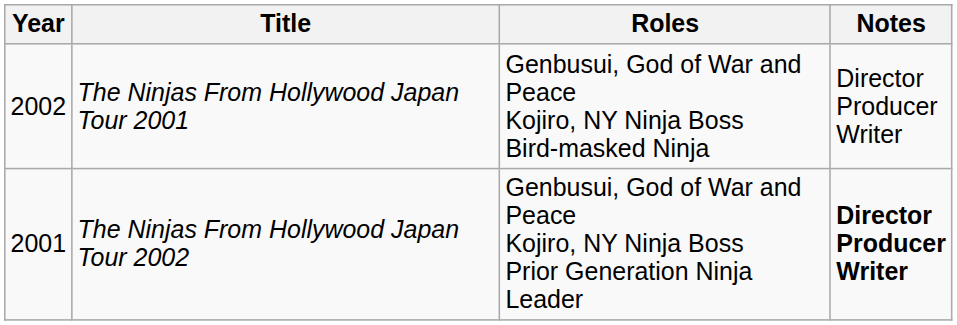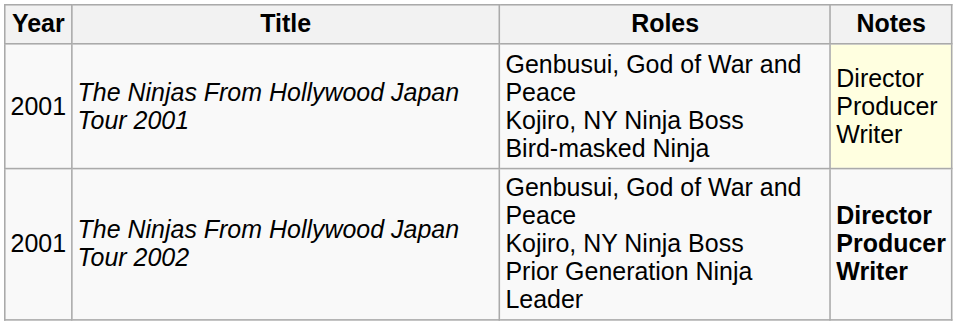The Ninjas From Hollywood Japan Tour 2001 | Year: 2002 -> 2001
The Ninjas From Hollywood Japan Tour 2001 | Notes: no background -> lightyellow background
